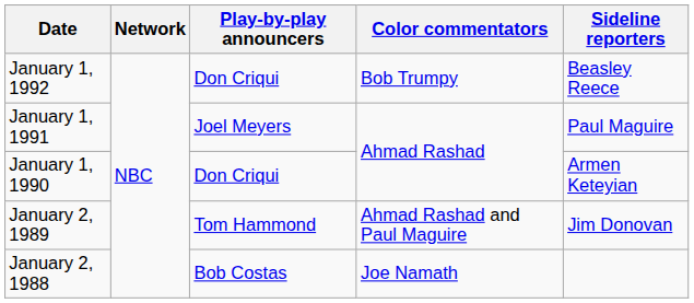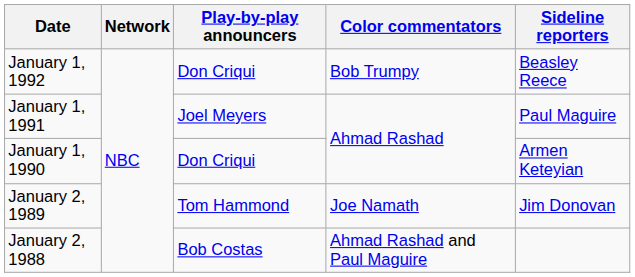January 2, 1989 | Color commentators: Ahmad Rashad and Paul Maguire -> Joe Namath
January 2, 1988 | Color commentators: Joe Namath -> Ahmad Rashad and Paul Maguire
